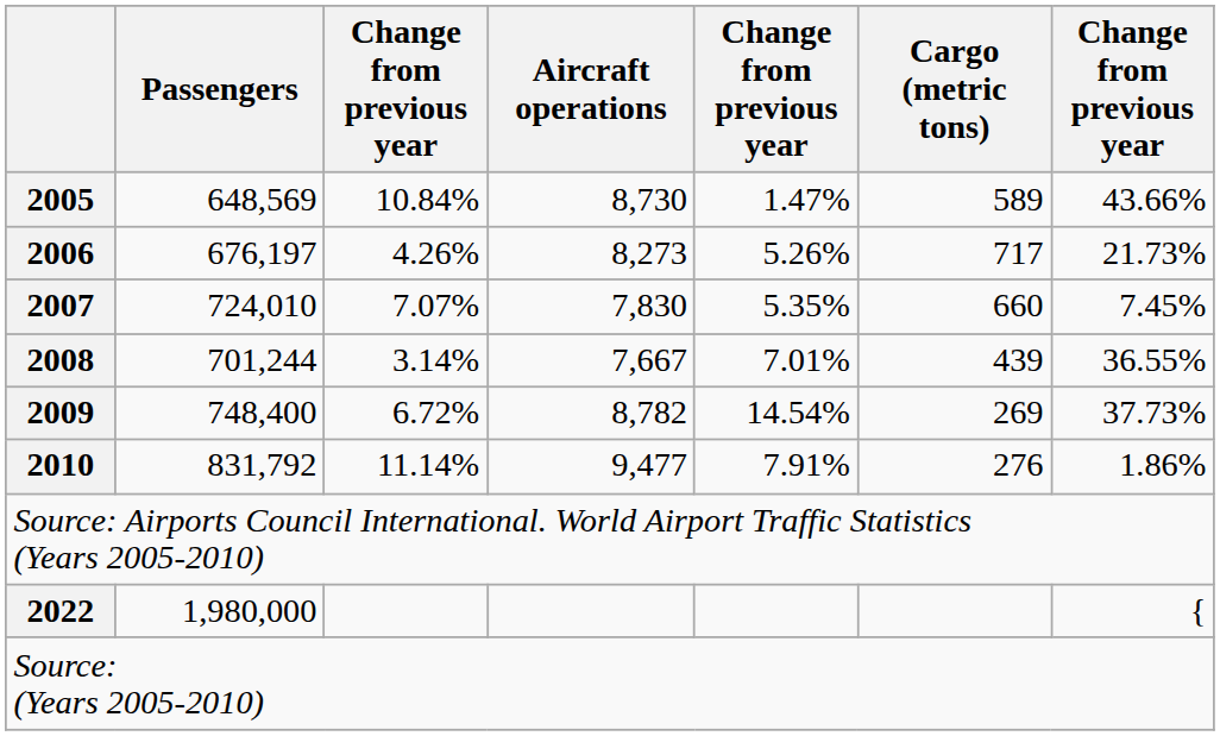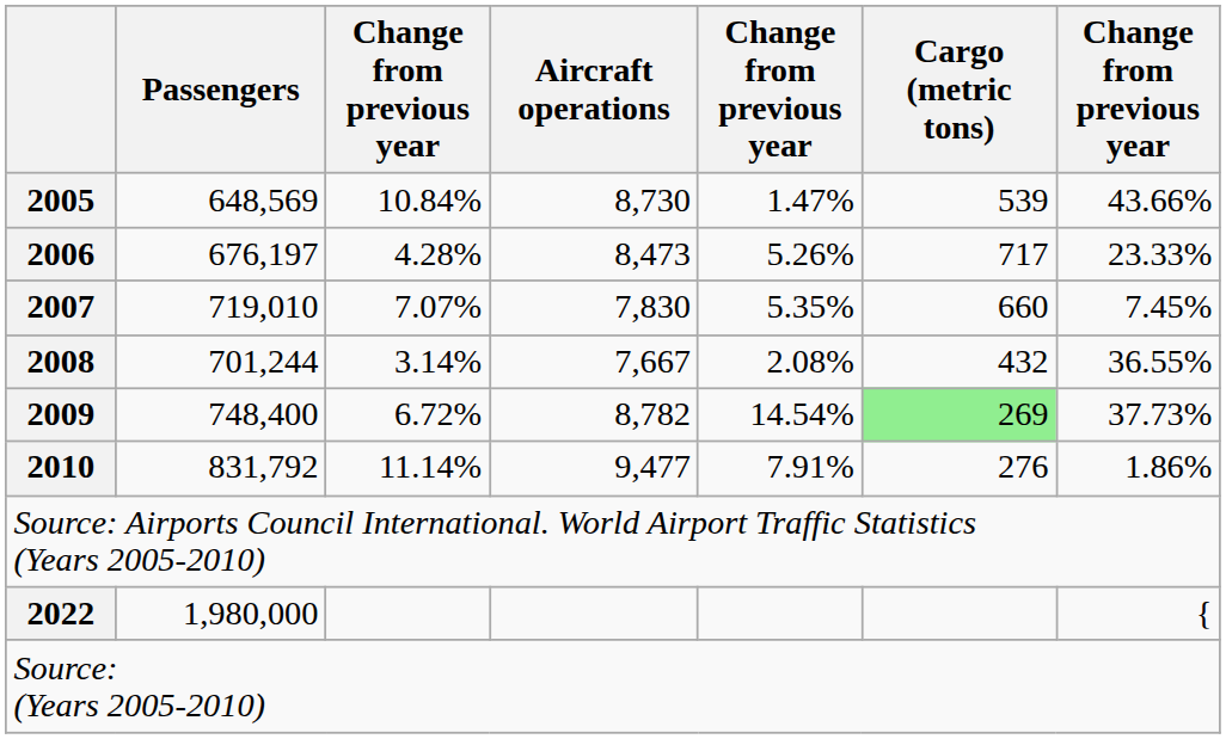2005 | Cargo (metric tons): 589 -> 539
2006 | column 3: 4.26% -> 4.28%
2006 | Aircraft operations: 8,273 -> 8,473
2006 | column 7: 21.73% -> 23.33%
2007 | Passengers: 724,010 -> 719,010
2008 | column 5: 7.01% -> 2.08%
2008 | Cargo (metric tons): 439 -> 432
2009 | Cargo (metric tons): no background -> lightgreen background
